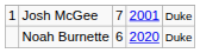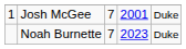Noah Burnette | column 3: 6 -> 7
Noah Burnette | column 4: 2020 -> 2023
